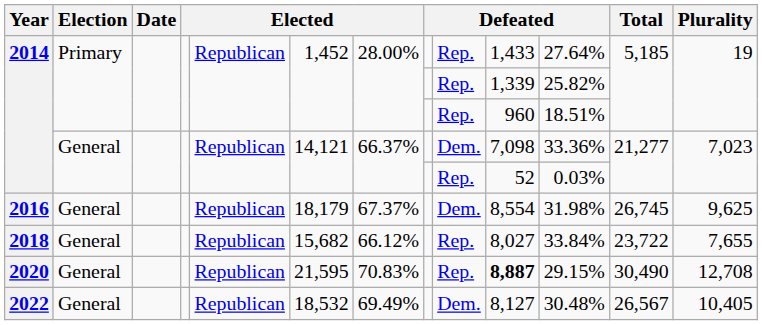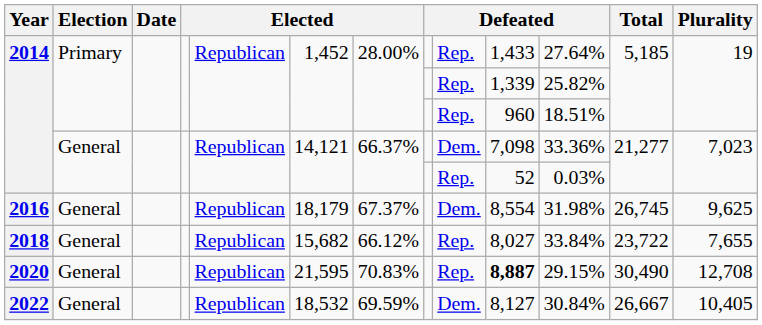2022 | column 7: 69.49% -> 69.59%
2022 | column 11: 30.48% -> 30.84%
2022 | Total: 26,567 -> 26,667
